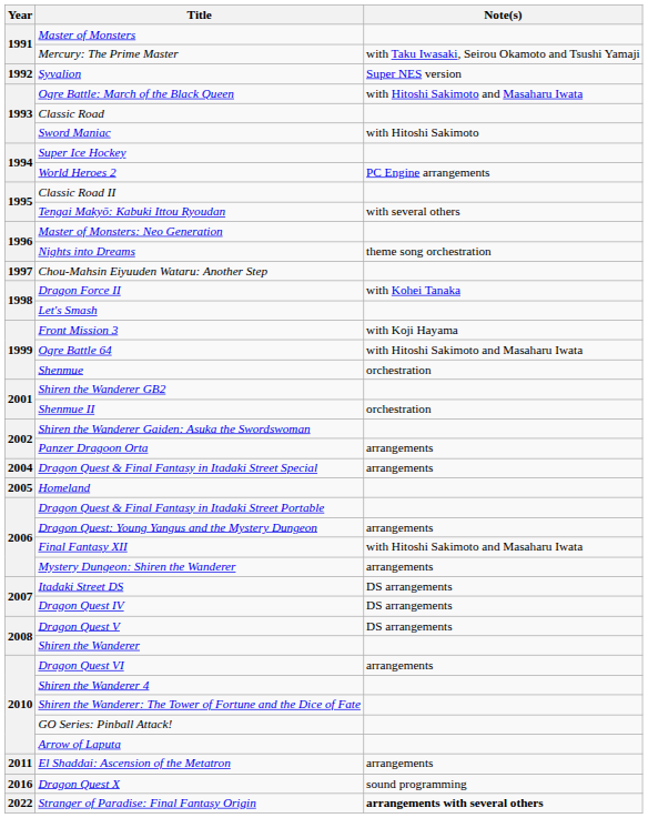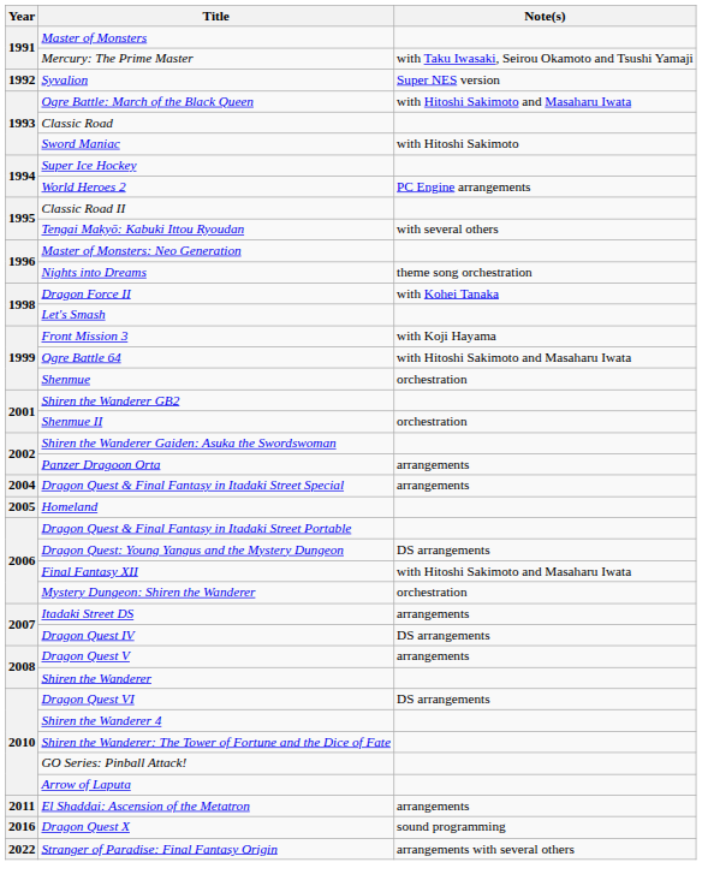- row: 1997 | Chou-Mahsin Eiyuuden Wataru: Another Step
Dragon Quest: Young Yangus and the Mystery Dungeon | Note(s): arrangements -> DS arrangements
Mystery Dungeon: Shiren the Wanderer | Note(s): arrangements -> orchestration
Itadaki Street DS | Note(s): DS arrangements -> arrangements
Dragon Quest V | Note(s): DS arrangements -> arrangements
Dragon Quest VI | Note(s): arrangements -> DS arrangements
Stranger of Paradise: Final Fantasy Origin | Note(s): bold -> normal
